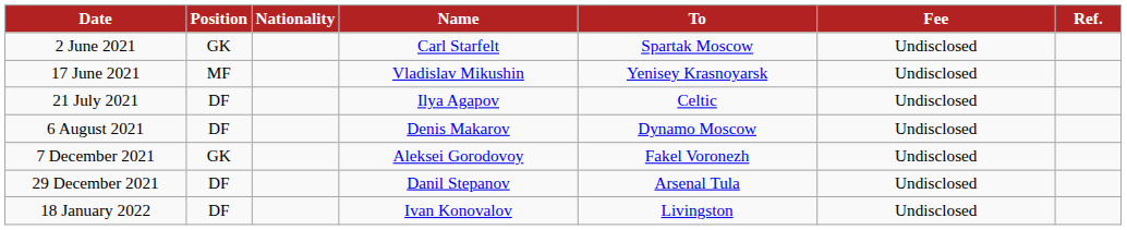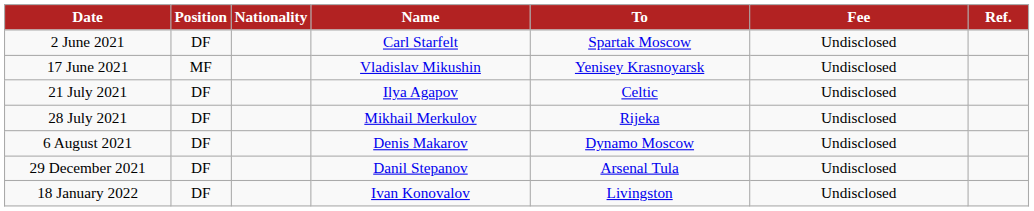2 June 2021 | Position: GK -> DF
+ row: 28 July 2021 | DF | Mikhail Merkulov | Rijeka | Undisclosed
- row: 7 December 2021 | GK | Aleksei Gorodovoy | Fakel Voronezh | Undisclosed
